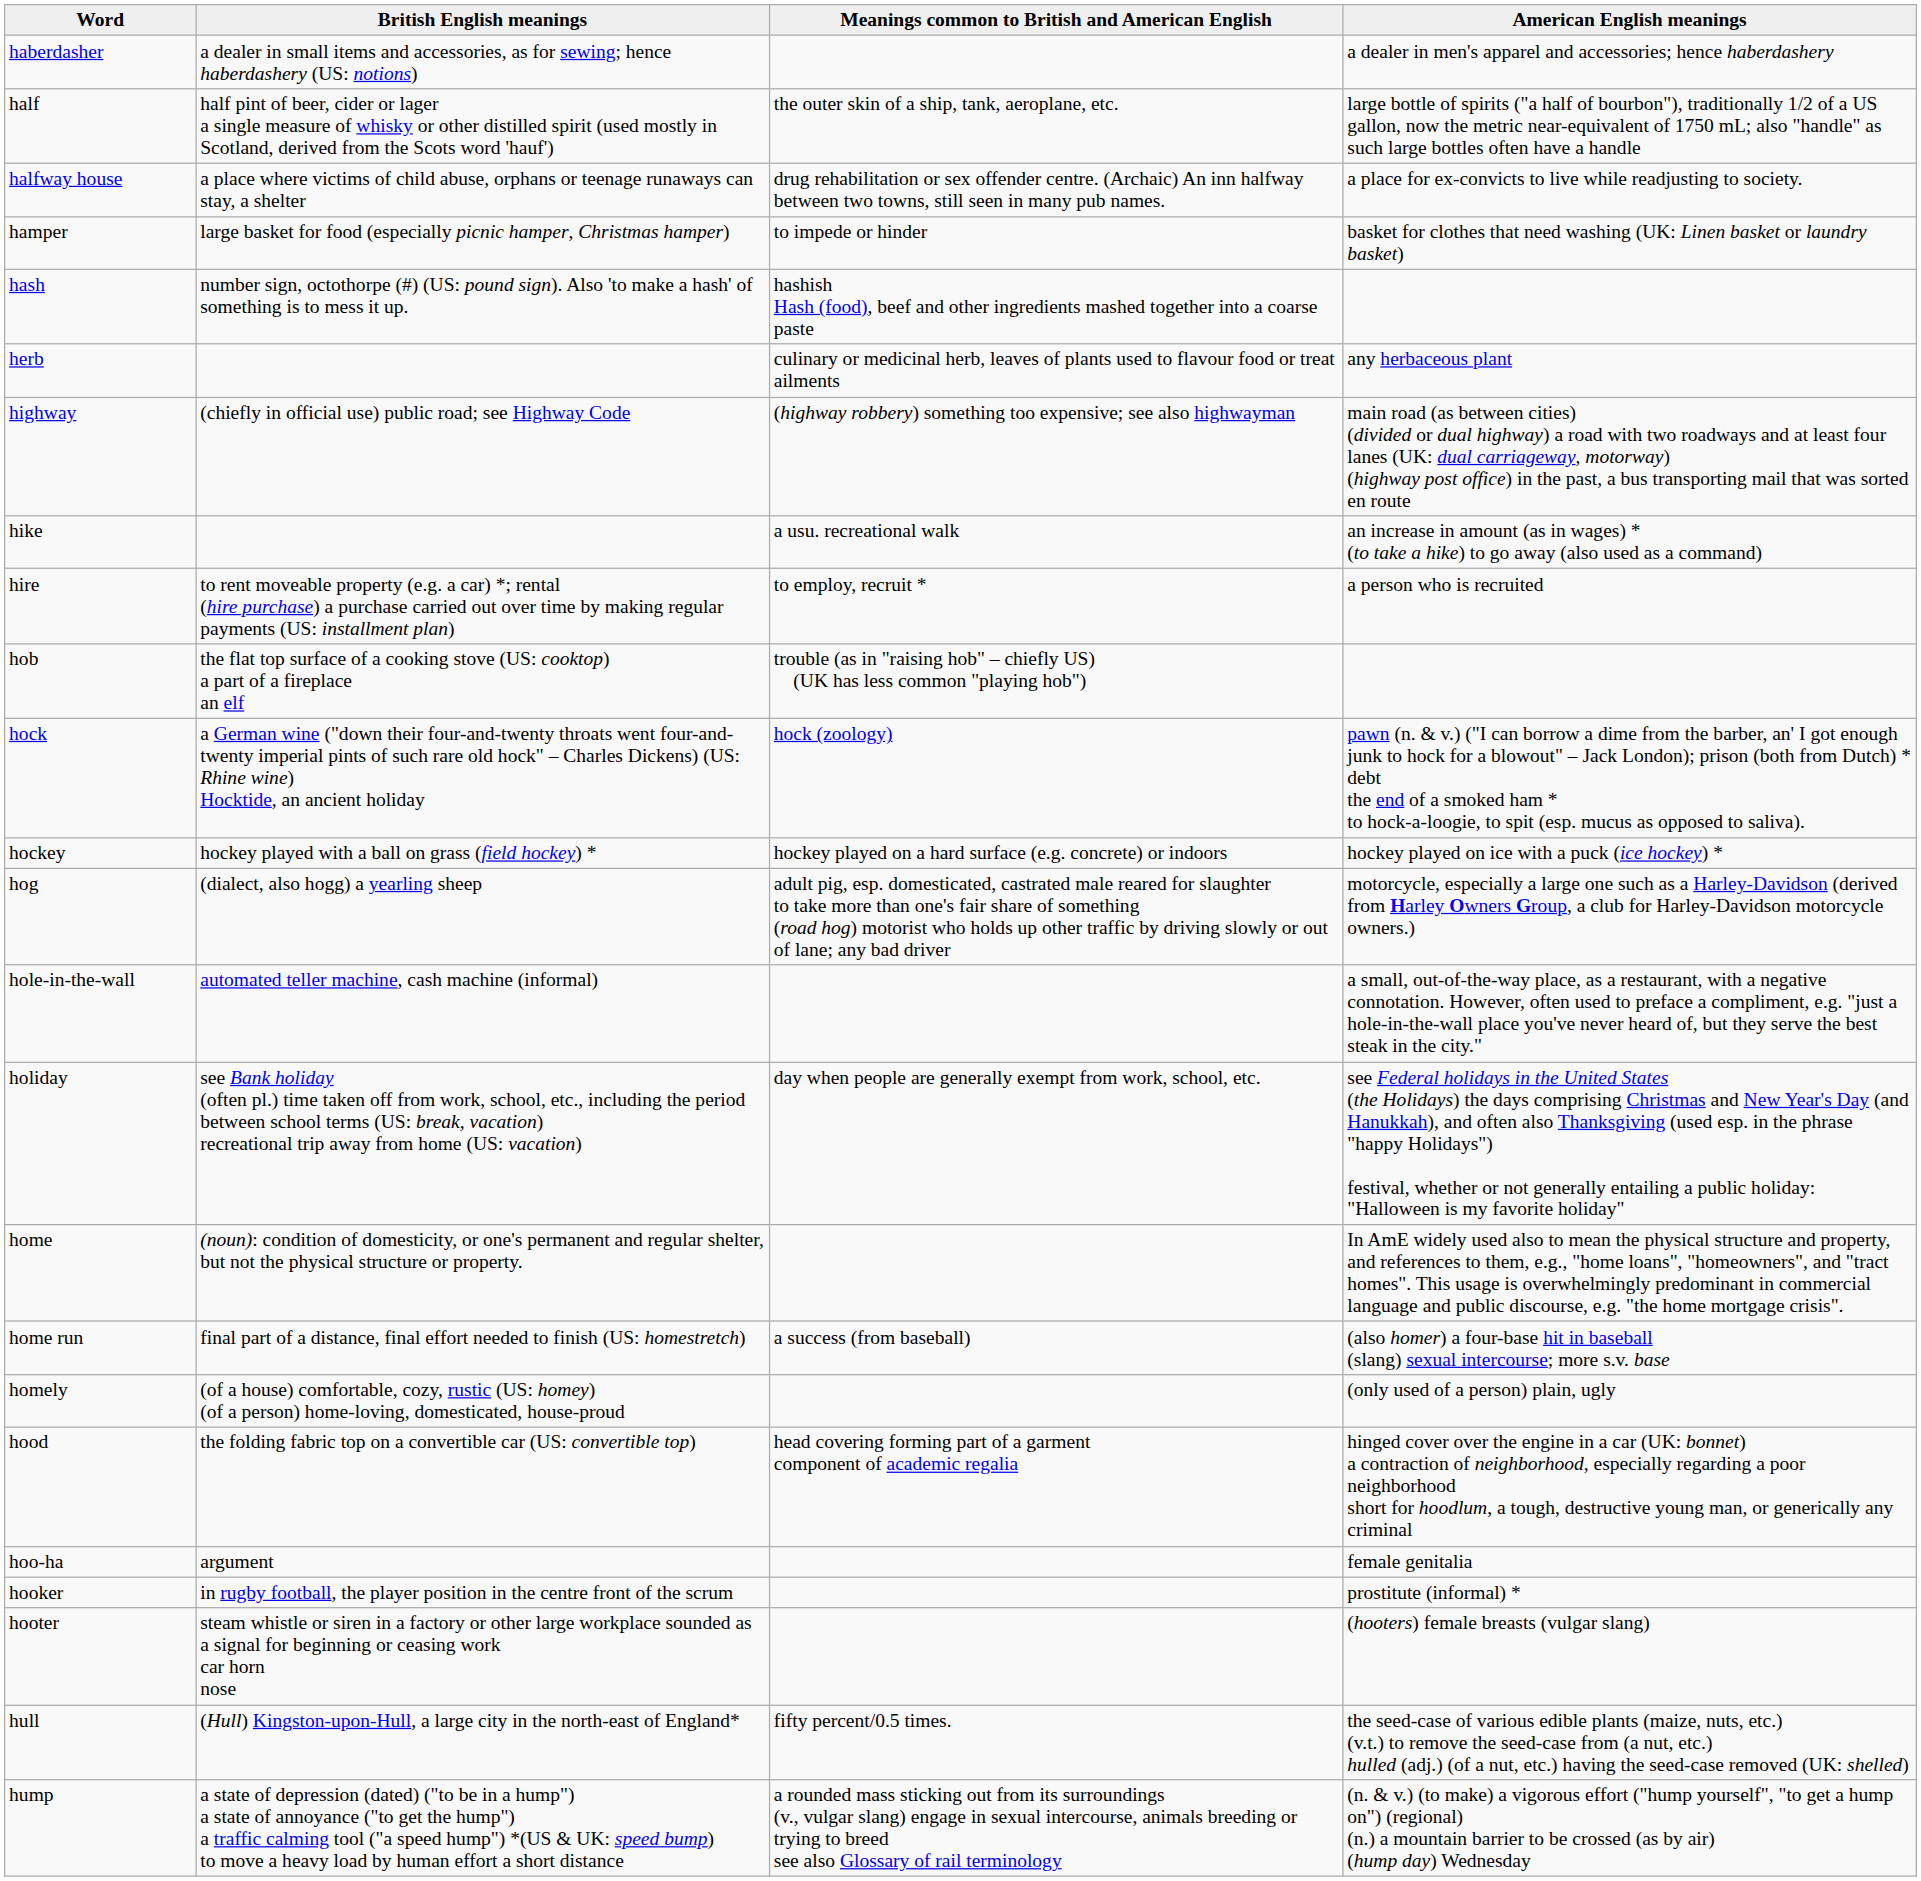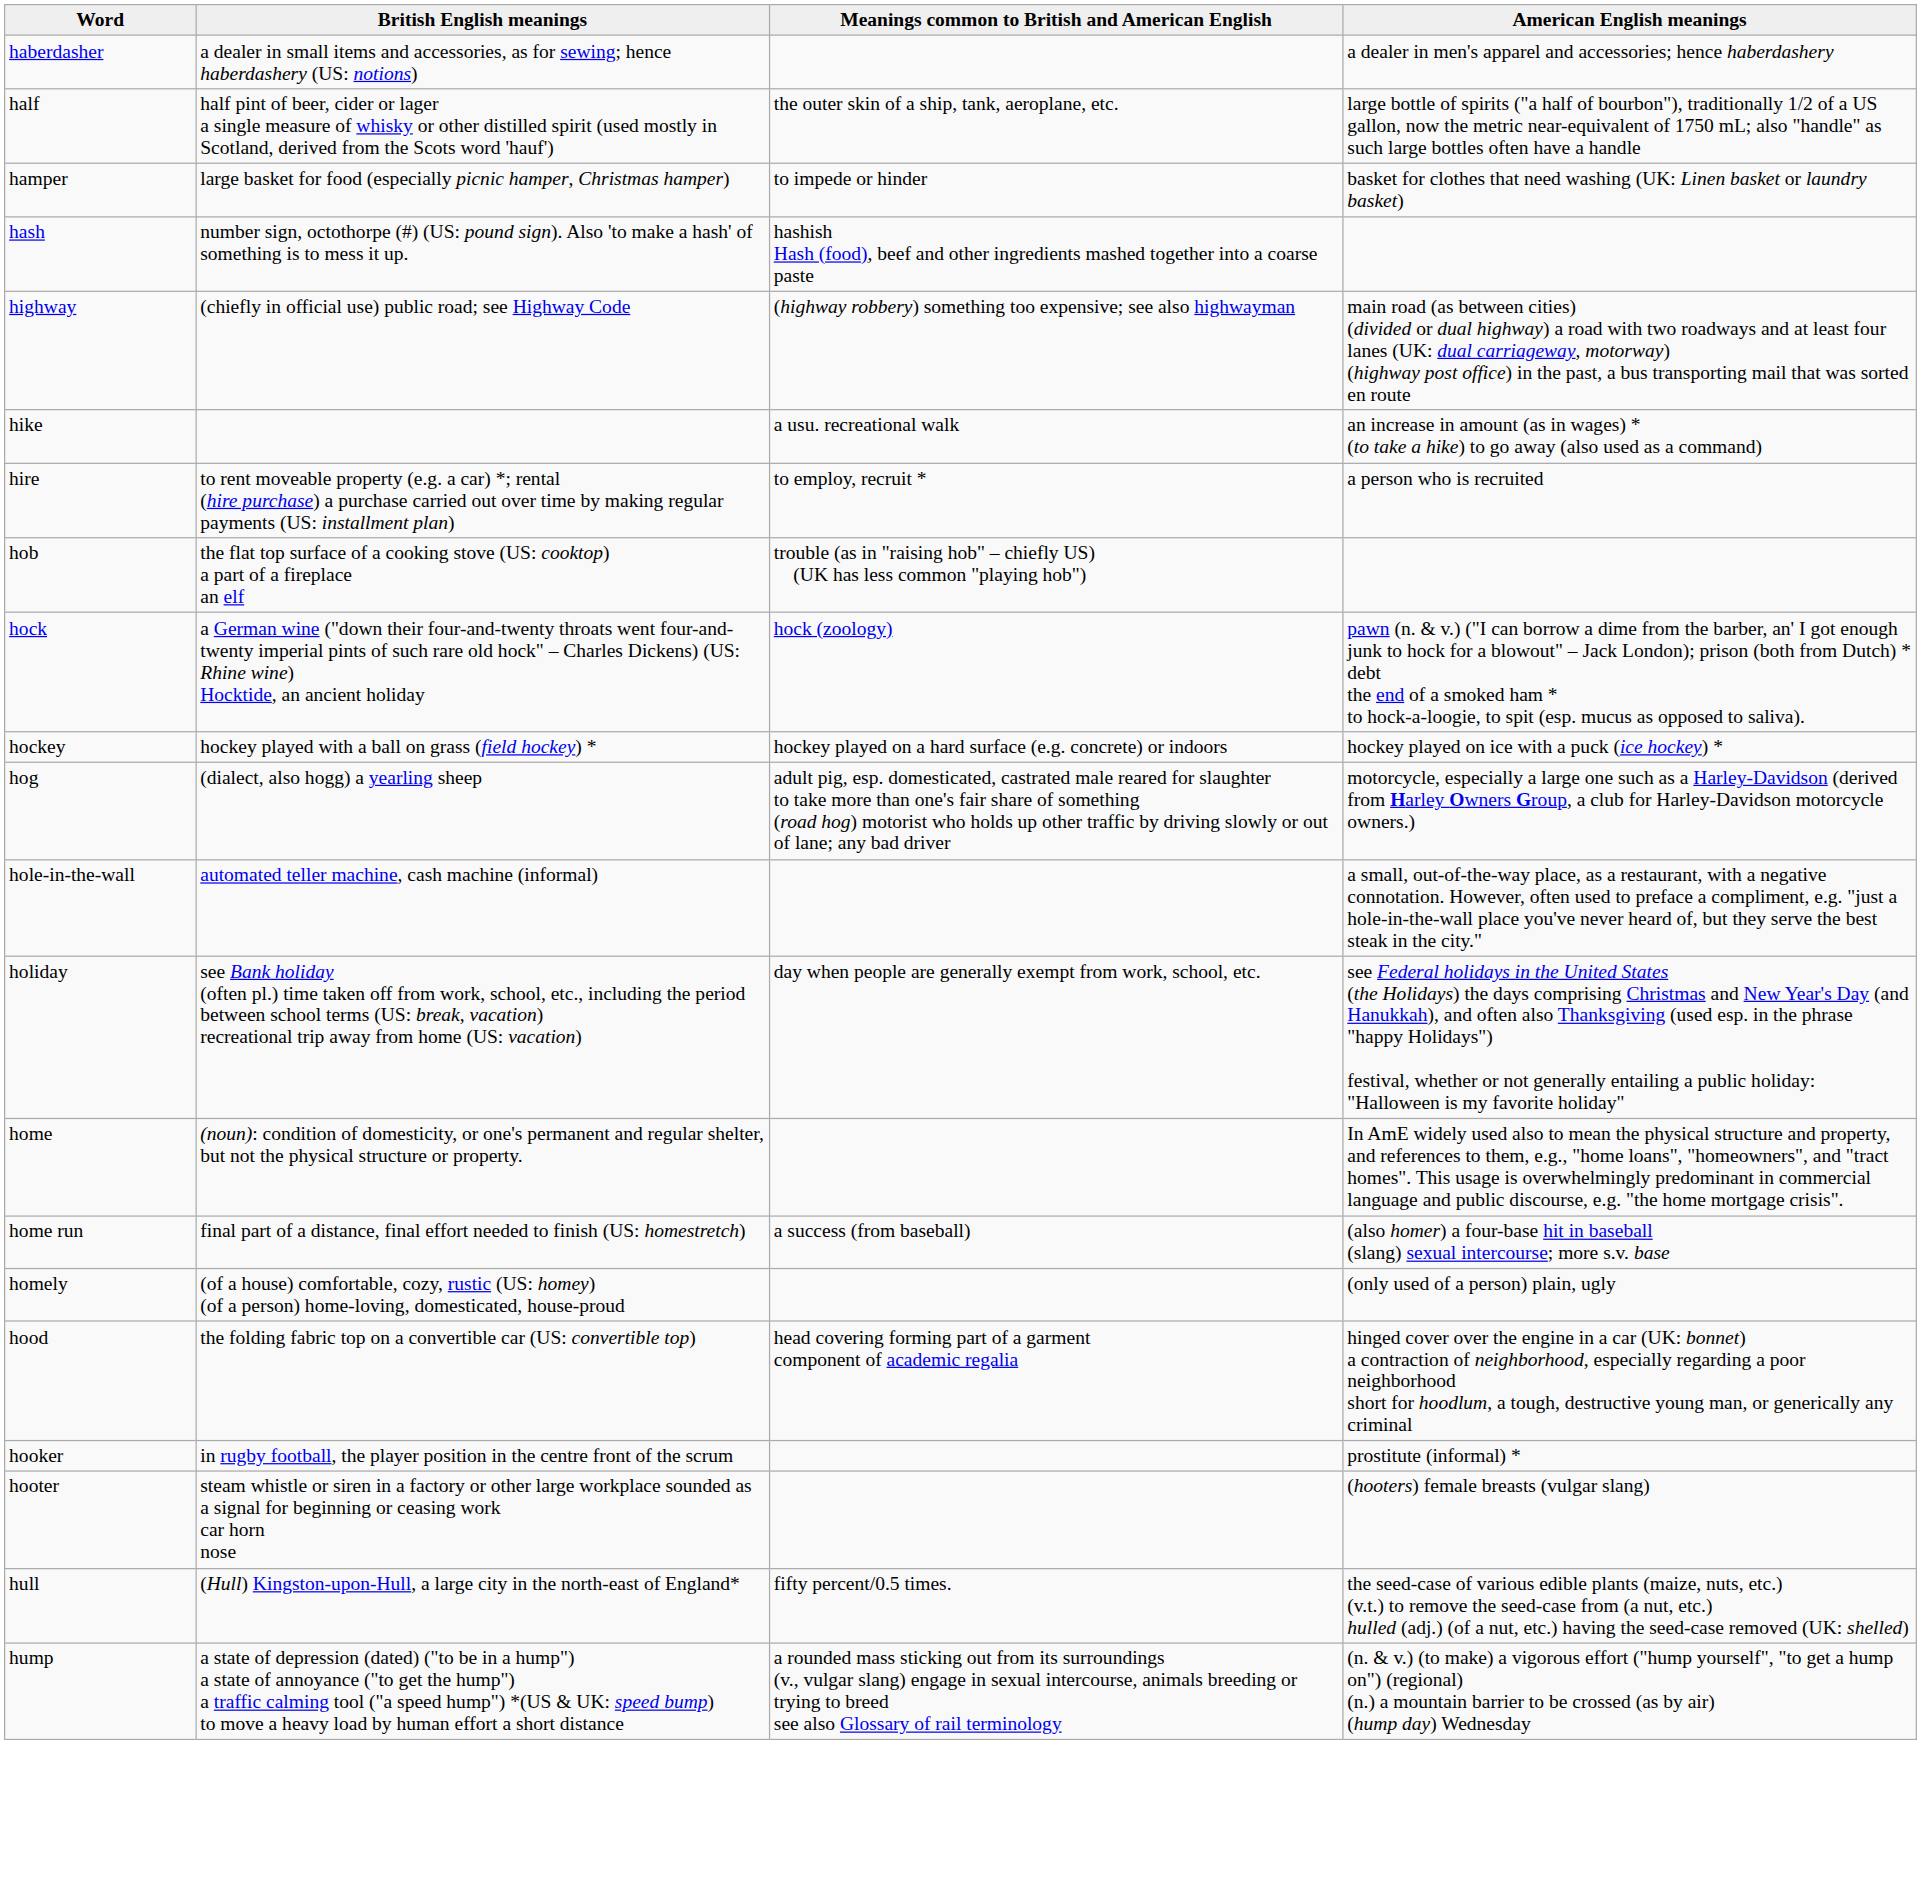- row: halfway house | a place where victims of child abuse, orphans or teenage runaways can stay, a shelter | drug rehabilitation or sex offender centre. (Archaic) An inn halfway between two towns, still seen in many pub names. | a place for ex-convicts to live while readjusting to society.
- row: herb | culinary or medicinal herb, leaves of plants used to flavour food or treat ailments | any herbaceous plant
- row: hoo-ha | argument | female genitalia
